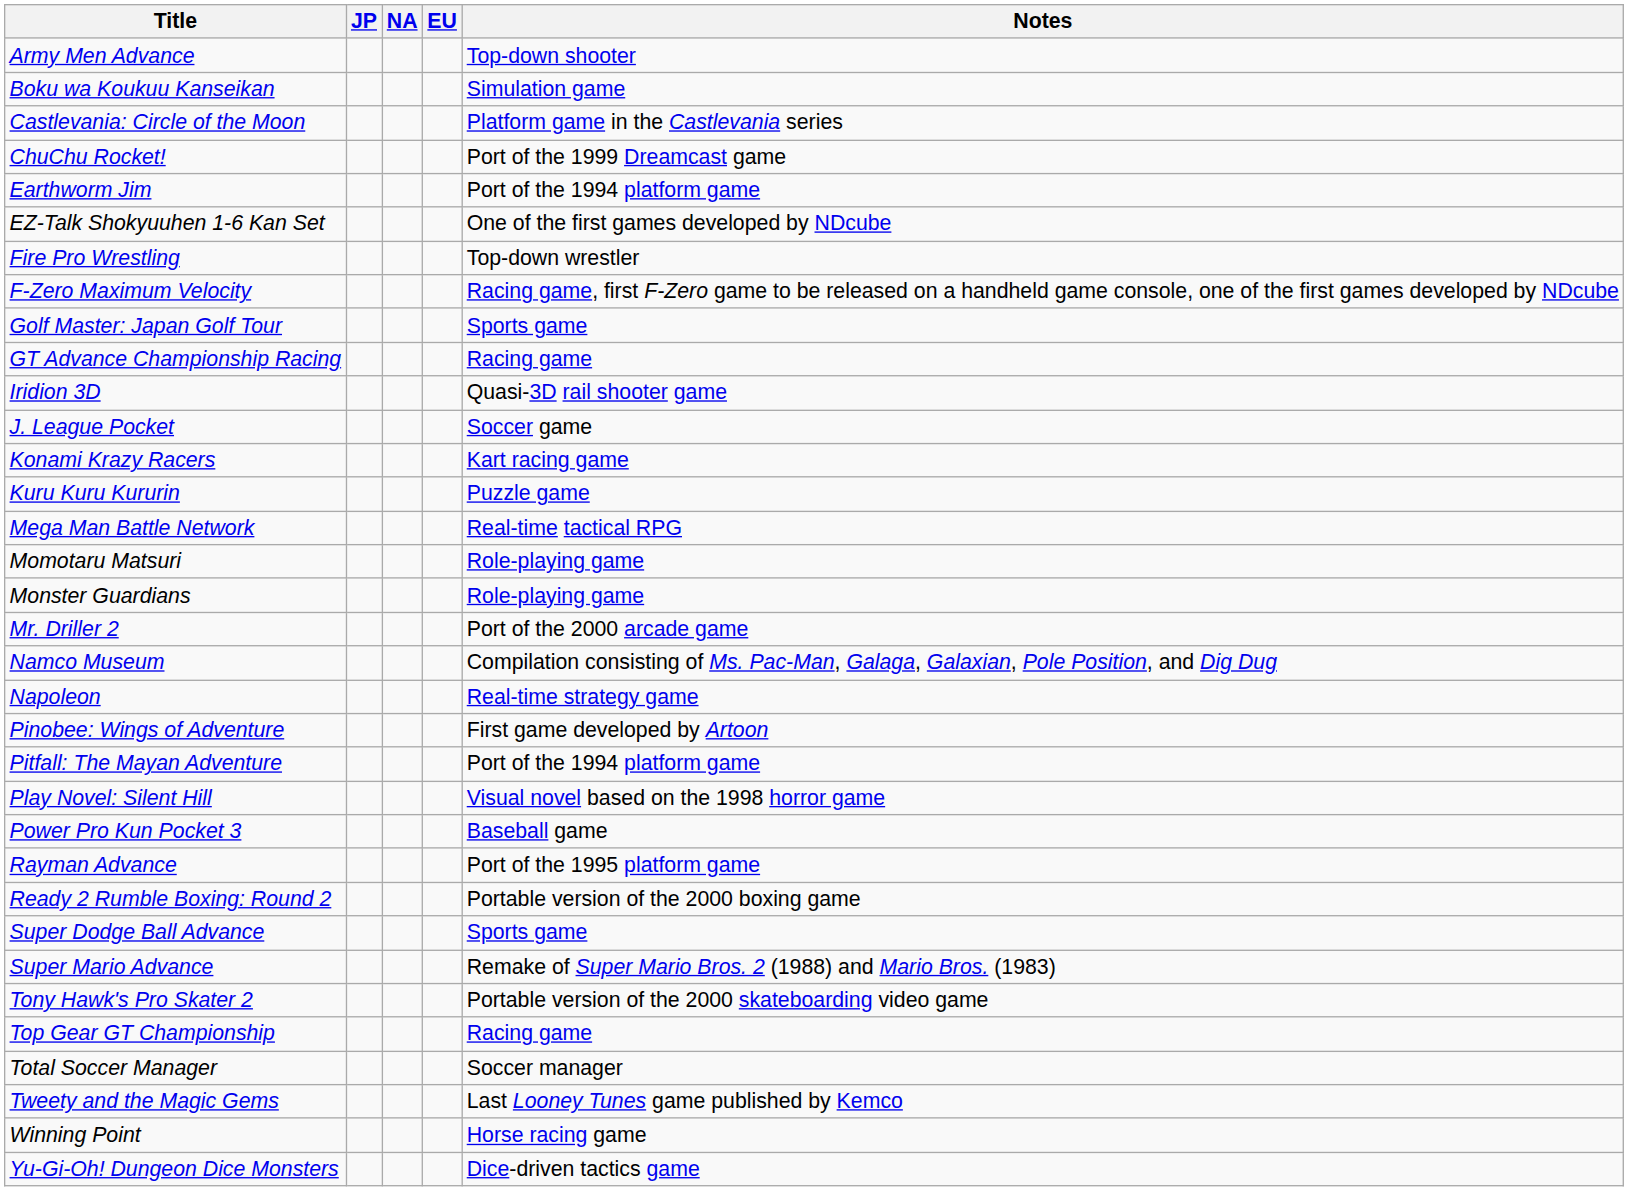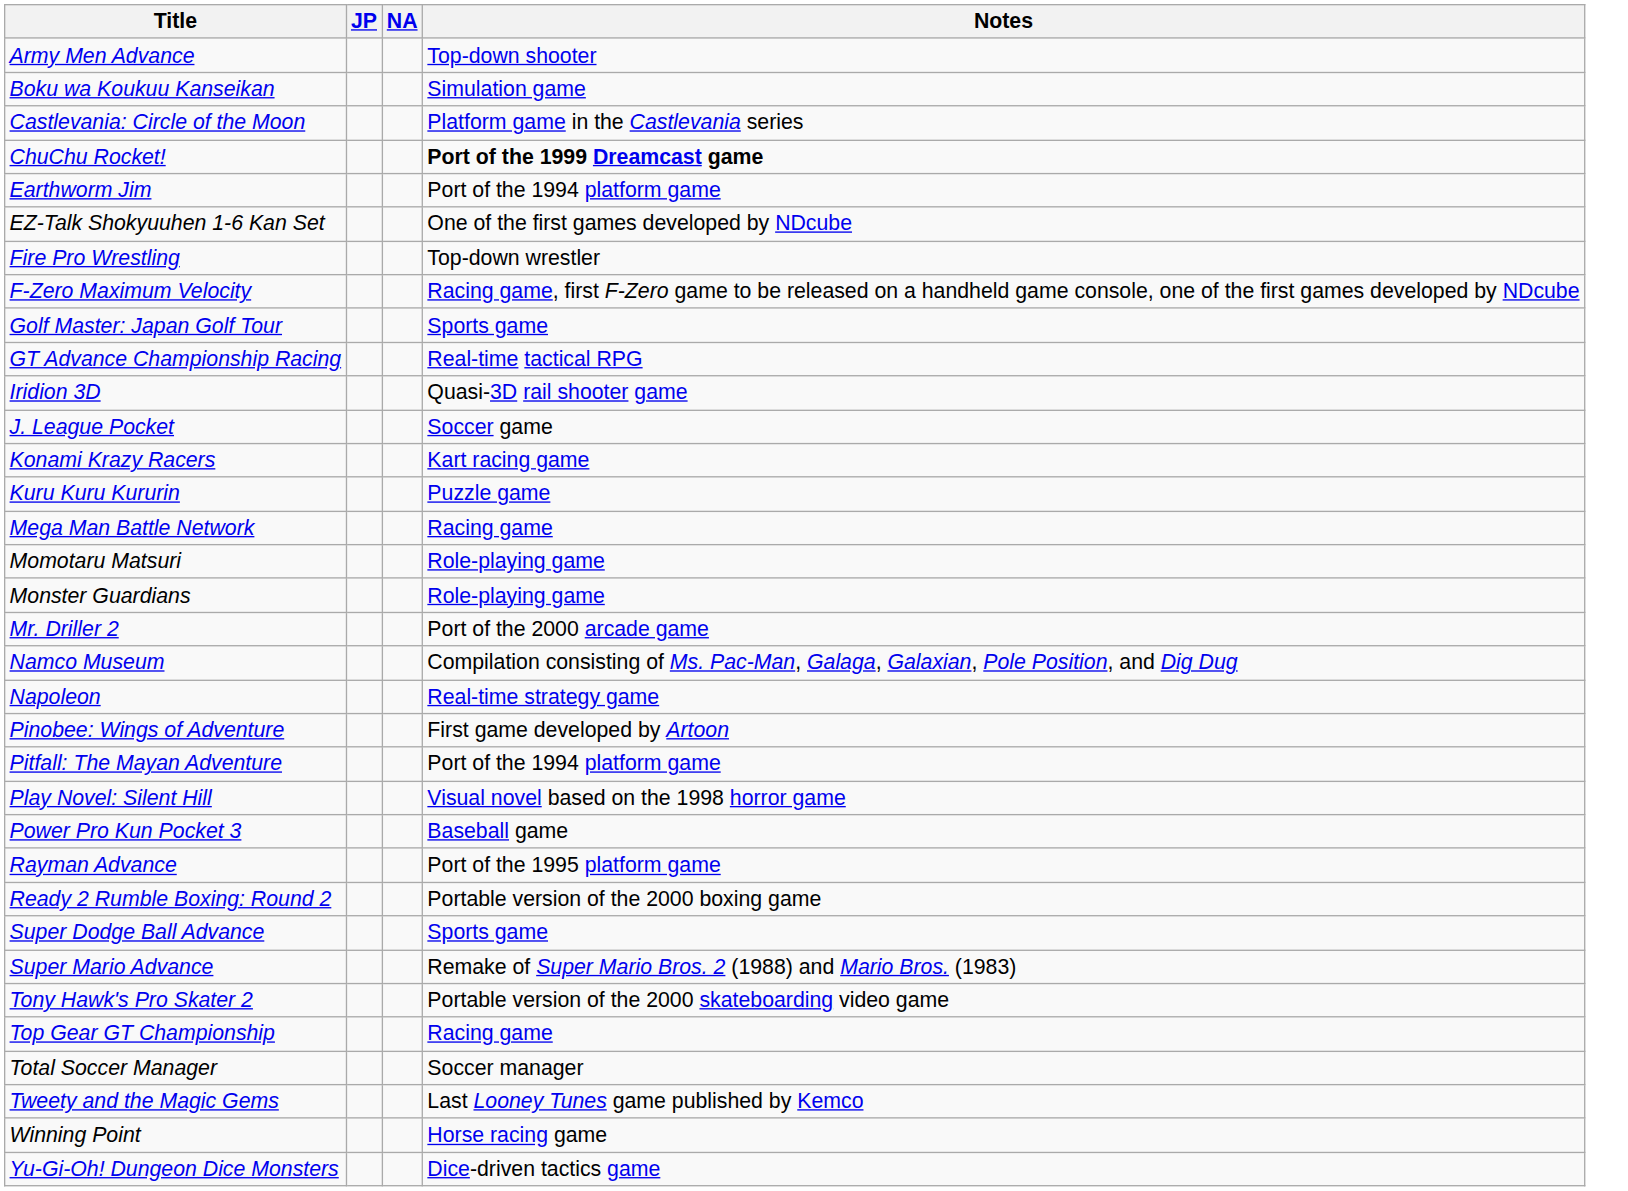- column: EU
ChuChu Rocket! | Notes: normal -> bold
GT Advance Championship Racing | Notes: Racing game -> Real-time tactical RPG
Mega Man Battle Network | Notes: Real-time tactical RPG -> Racing game
